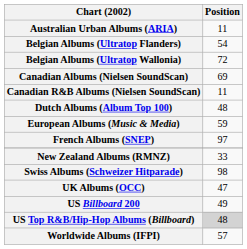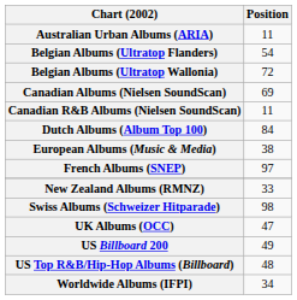Dutch Albums (Album Top 100) | Position: 48 -> 84
European Albums (Music & Media) | Position: 59 -> 38
US Top R&B/Hip-Hop Albums (Billboard) | Position: lightgrey background -> no background
Worldwide Albums (IFPI) | Position: 57 -> 34
